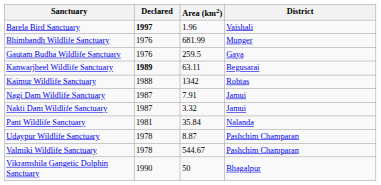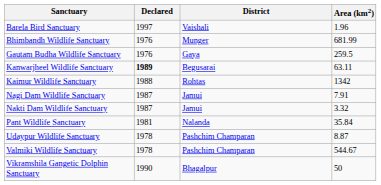columns swapped: Area (km2) <-> District
Barela Bird Sanctuary | Declared: bold -> normal
